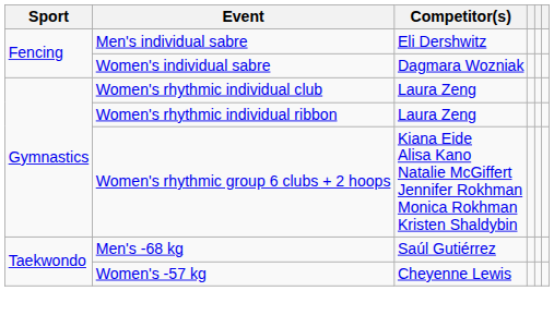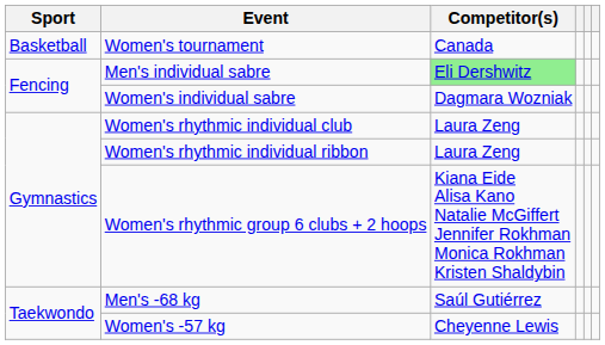+ row: Basketball | Women's tournament | Canada
Men's individual sabre | Competitor(s): no background -> lightgreen background
